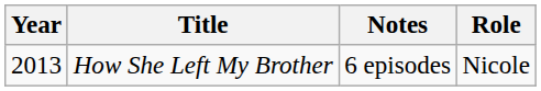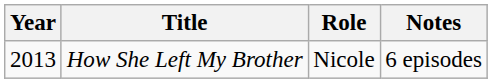columns swapped: Role <-> Notes
